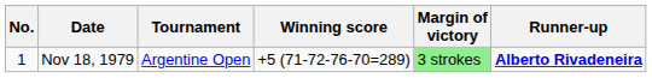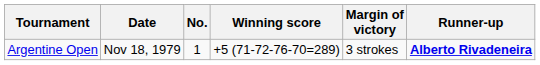columns swapped: No. <-> Tournament
Nov 18, 1979 | Margin of victory: lightgreen background -> no background
